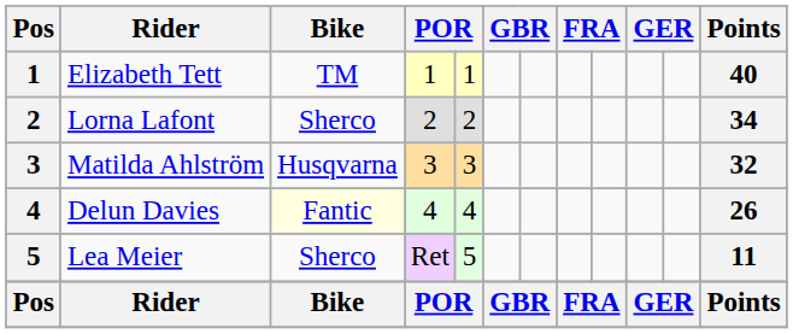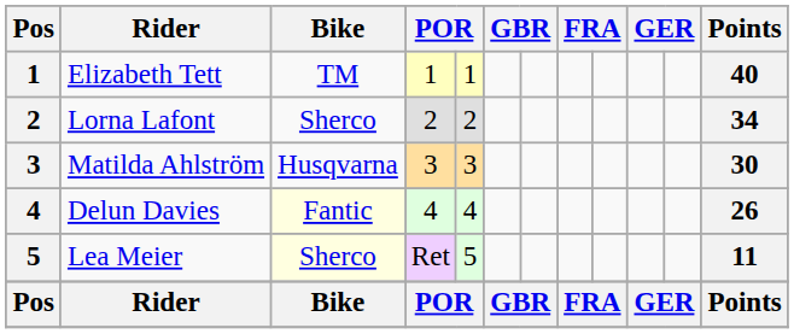Matilda Ahlström | Points: 32 -> 30
Lea Meier | Bike: no background -> lightyellow background
